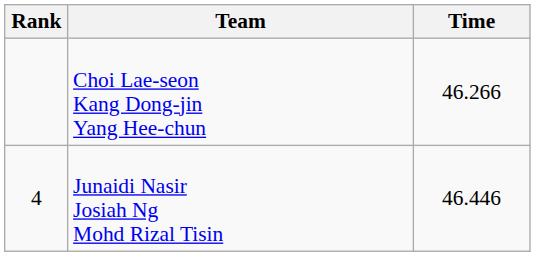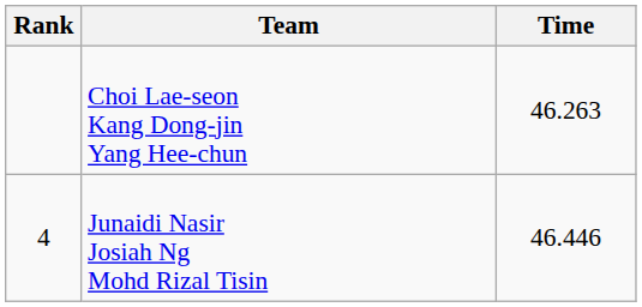Choi Lae-seon Kang Dong-jin Yang Hee-chun | Time: 46.266 -> 46.263
